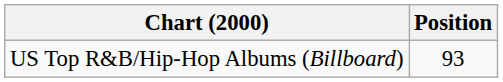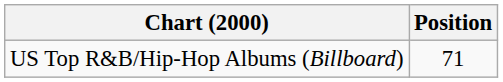US Top R&B/Hip-Hop Albums (Billboard) | Position: 93 -> 71
